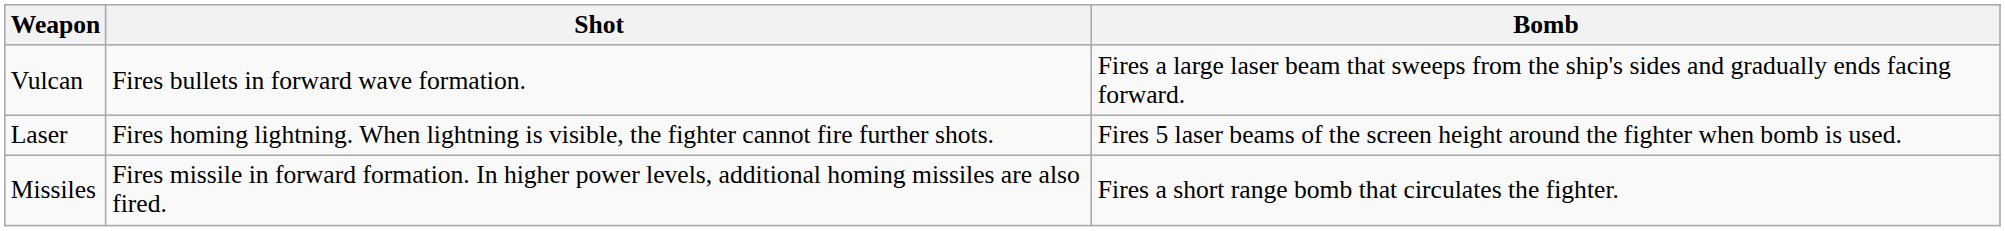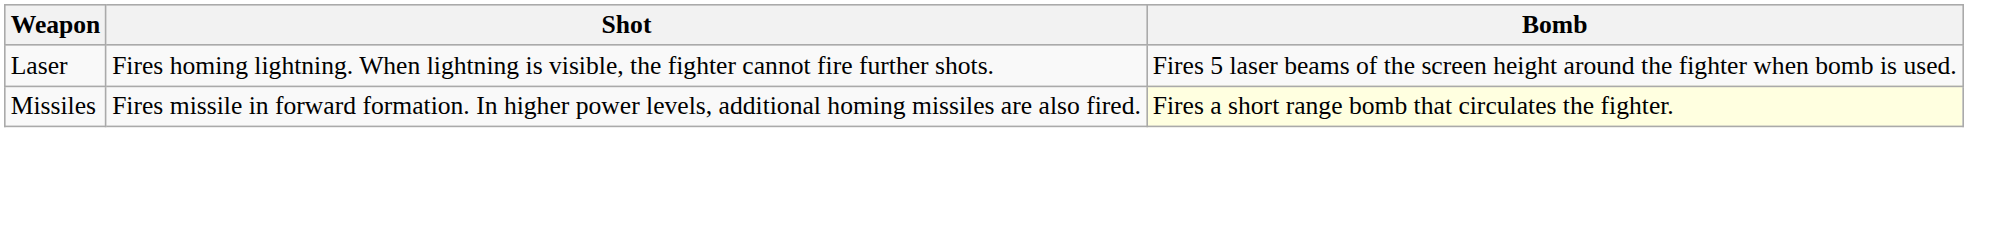- row: Vulcan | Fires bullets in forward wave formation. | Fires a large laser beam that sweeps from the ship's sides and gradually ends facing forward.
Missiles | Bomb: no background -> lightyellow background
